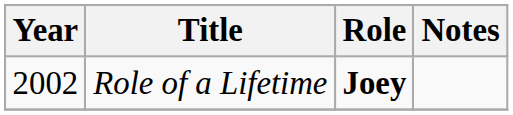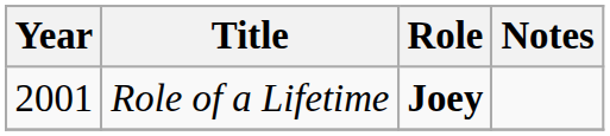Role of a Lifetime | Year: 2002 -> 2001
